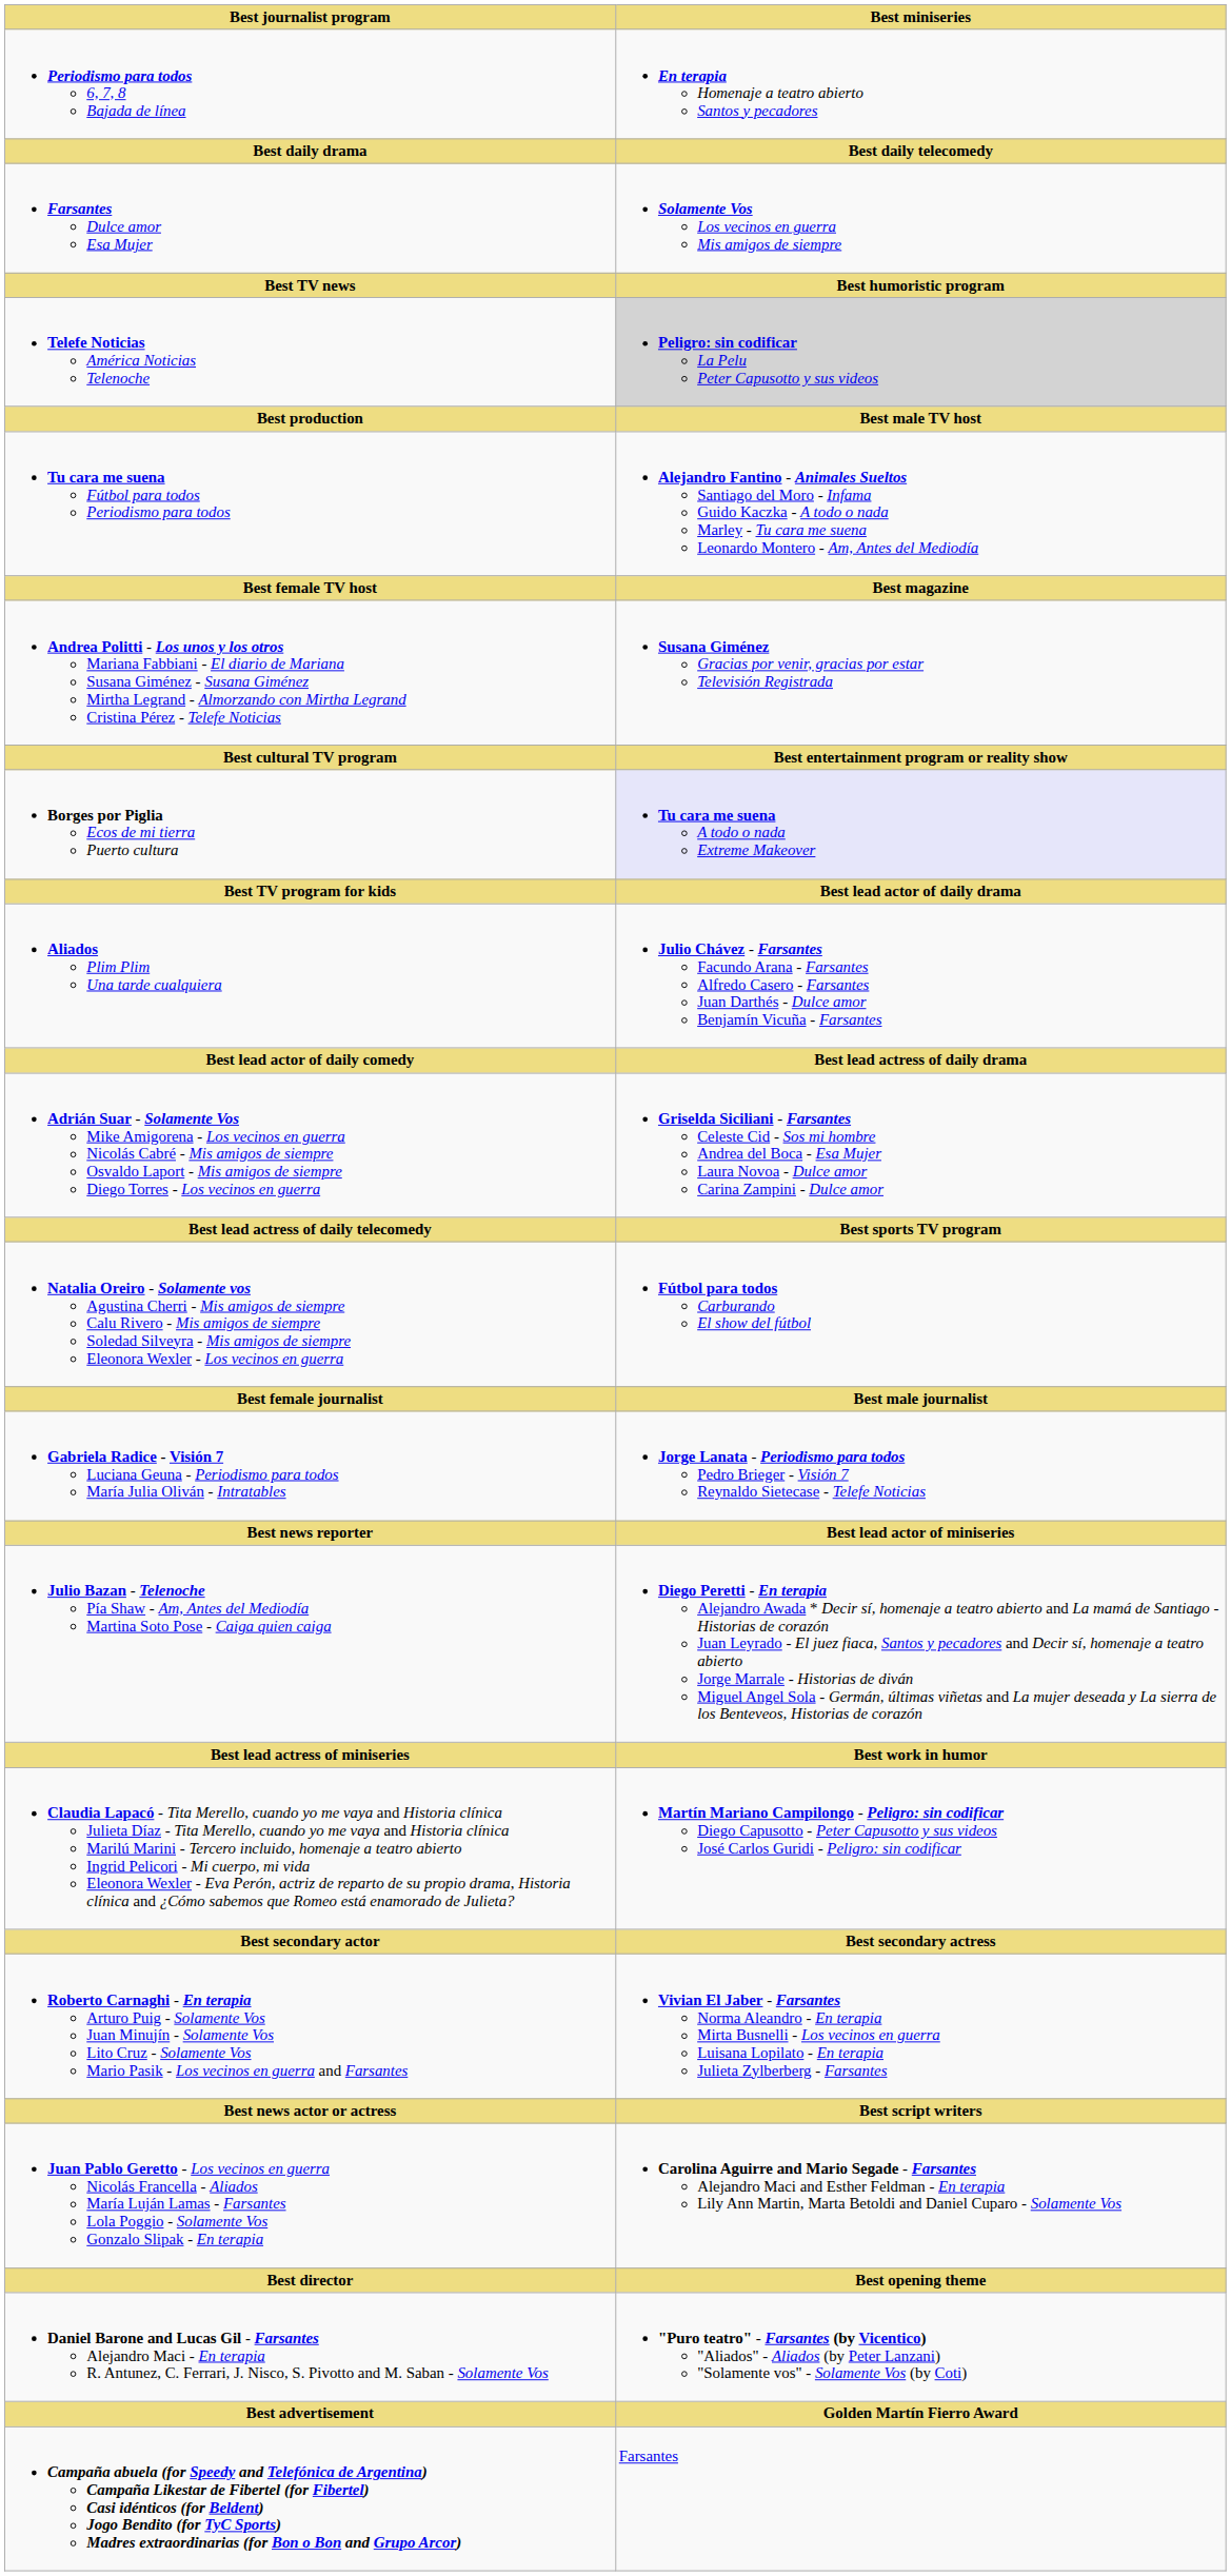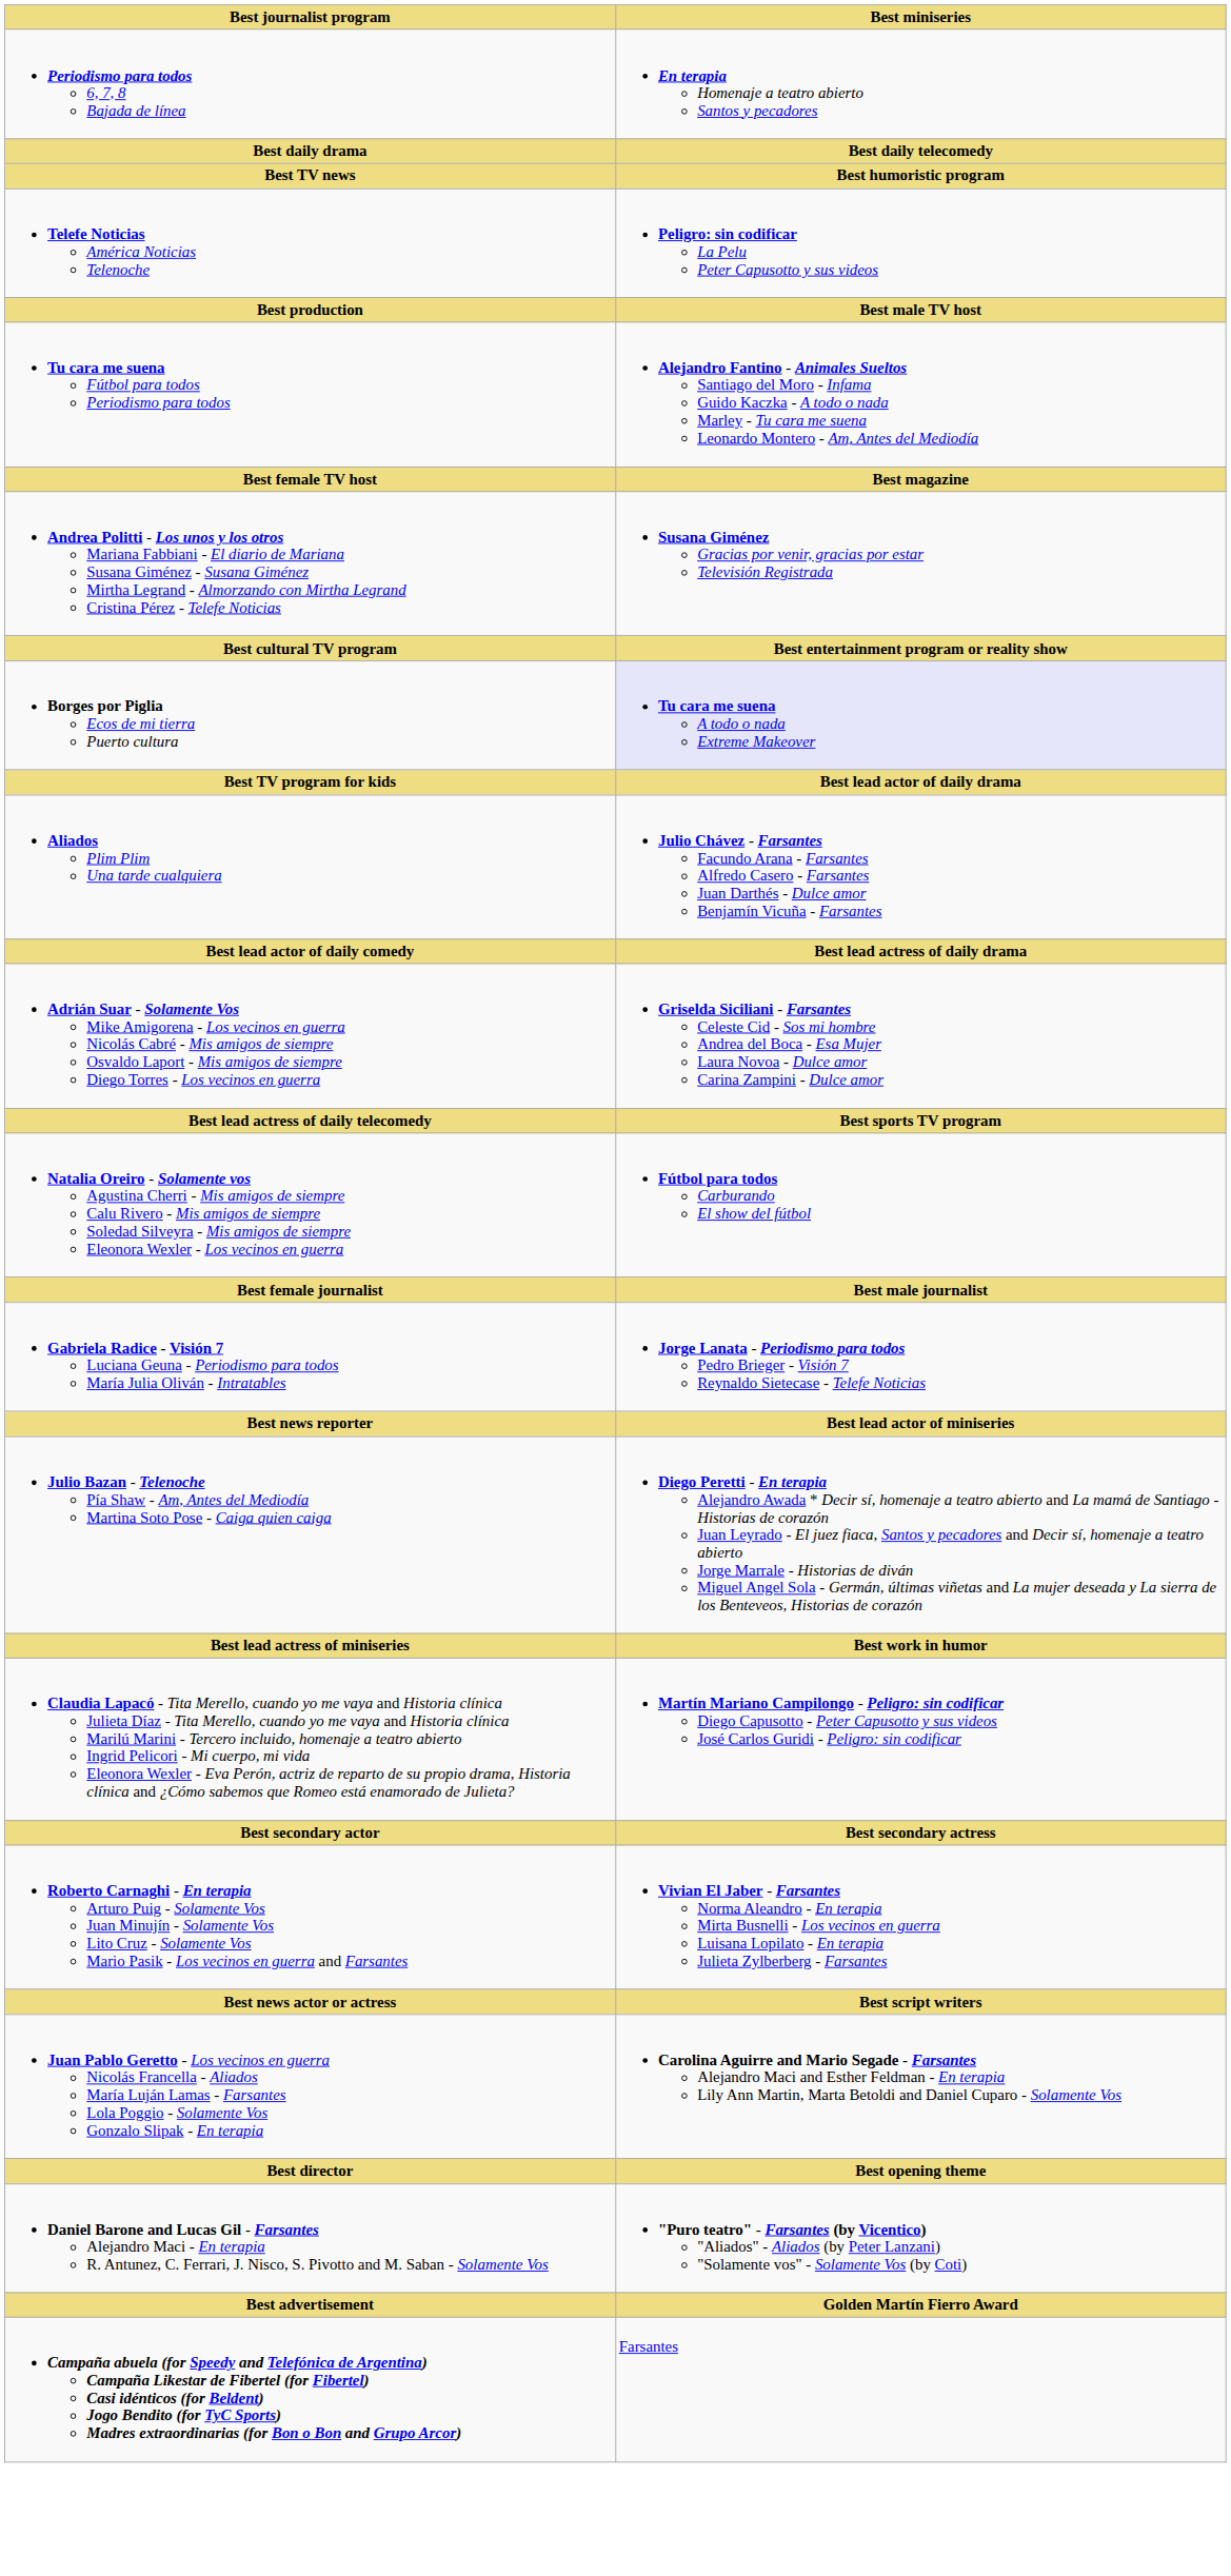- row: Farsantes Dulce amor Esa Mujer | Solamente Vos Los vecinos en guerra Mis amigos de siempre
Telefe Noticias América Noticias Telenoche | Best miniseries: lightgrey background -> no background
